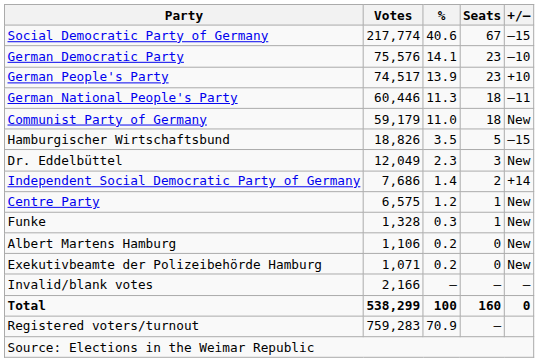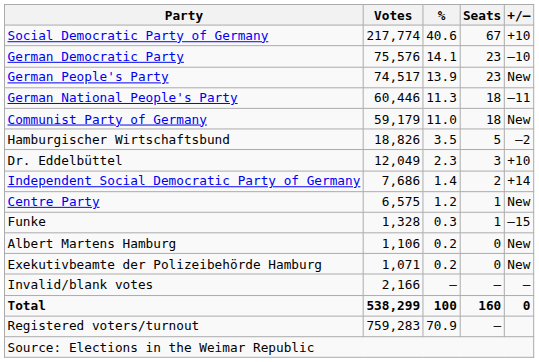Social Democratic Party of Germany | +/–: –15 -> +10
German People's Party | +/–: +10 -> New
Hamburgischer Wirtschaftsbund | +/–: –15 -> –2
Dr. Eddelbüttel | +/–: New -> +10
Funke | +/–: New -> –15
